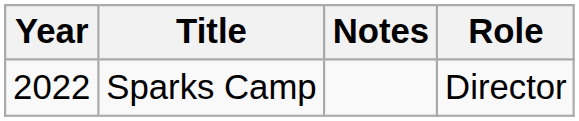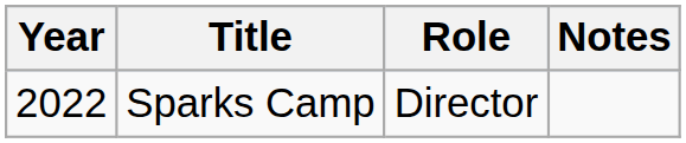columns swapped: Role <-> Notes
